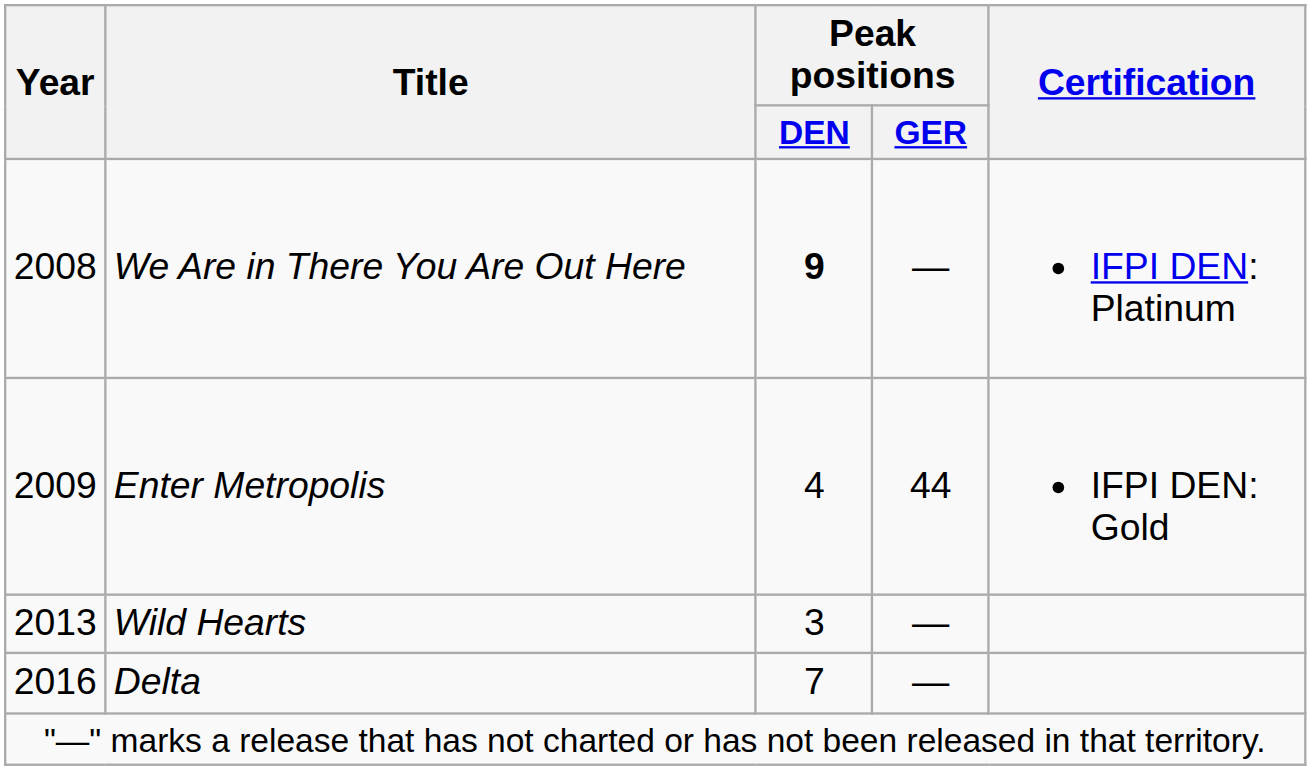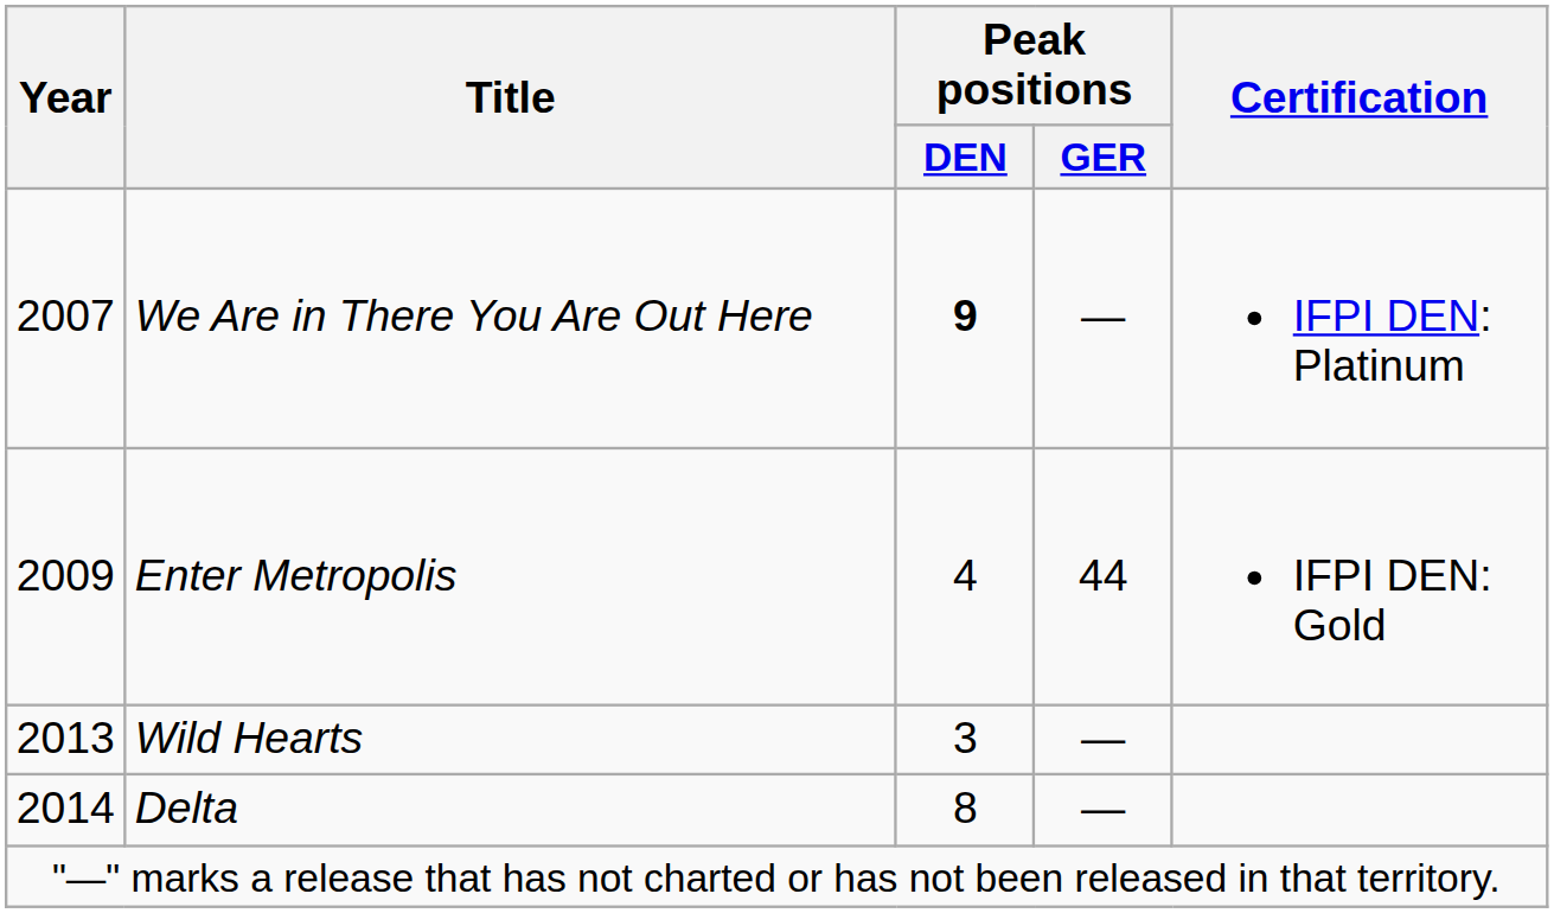We Are in There You Are Out Here | Year: 2008 -> 2007
Delta | Year: 2016 -> 2014
Delta | Peak positions / DEN: 7 -> 8
